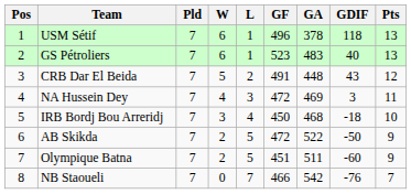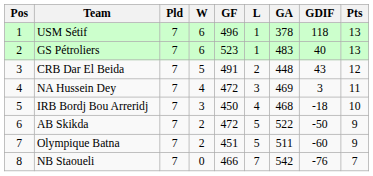columns swapped: L <-> GF
